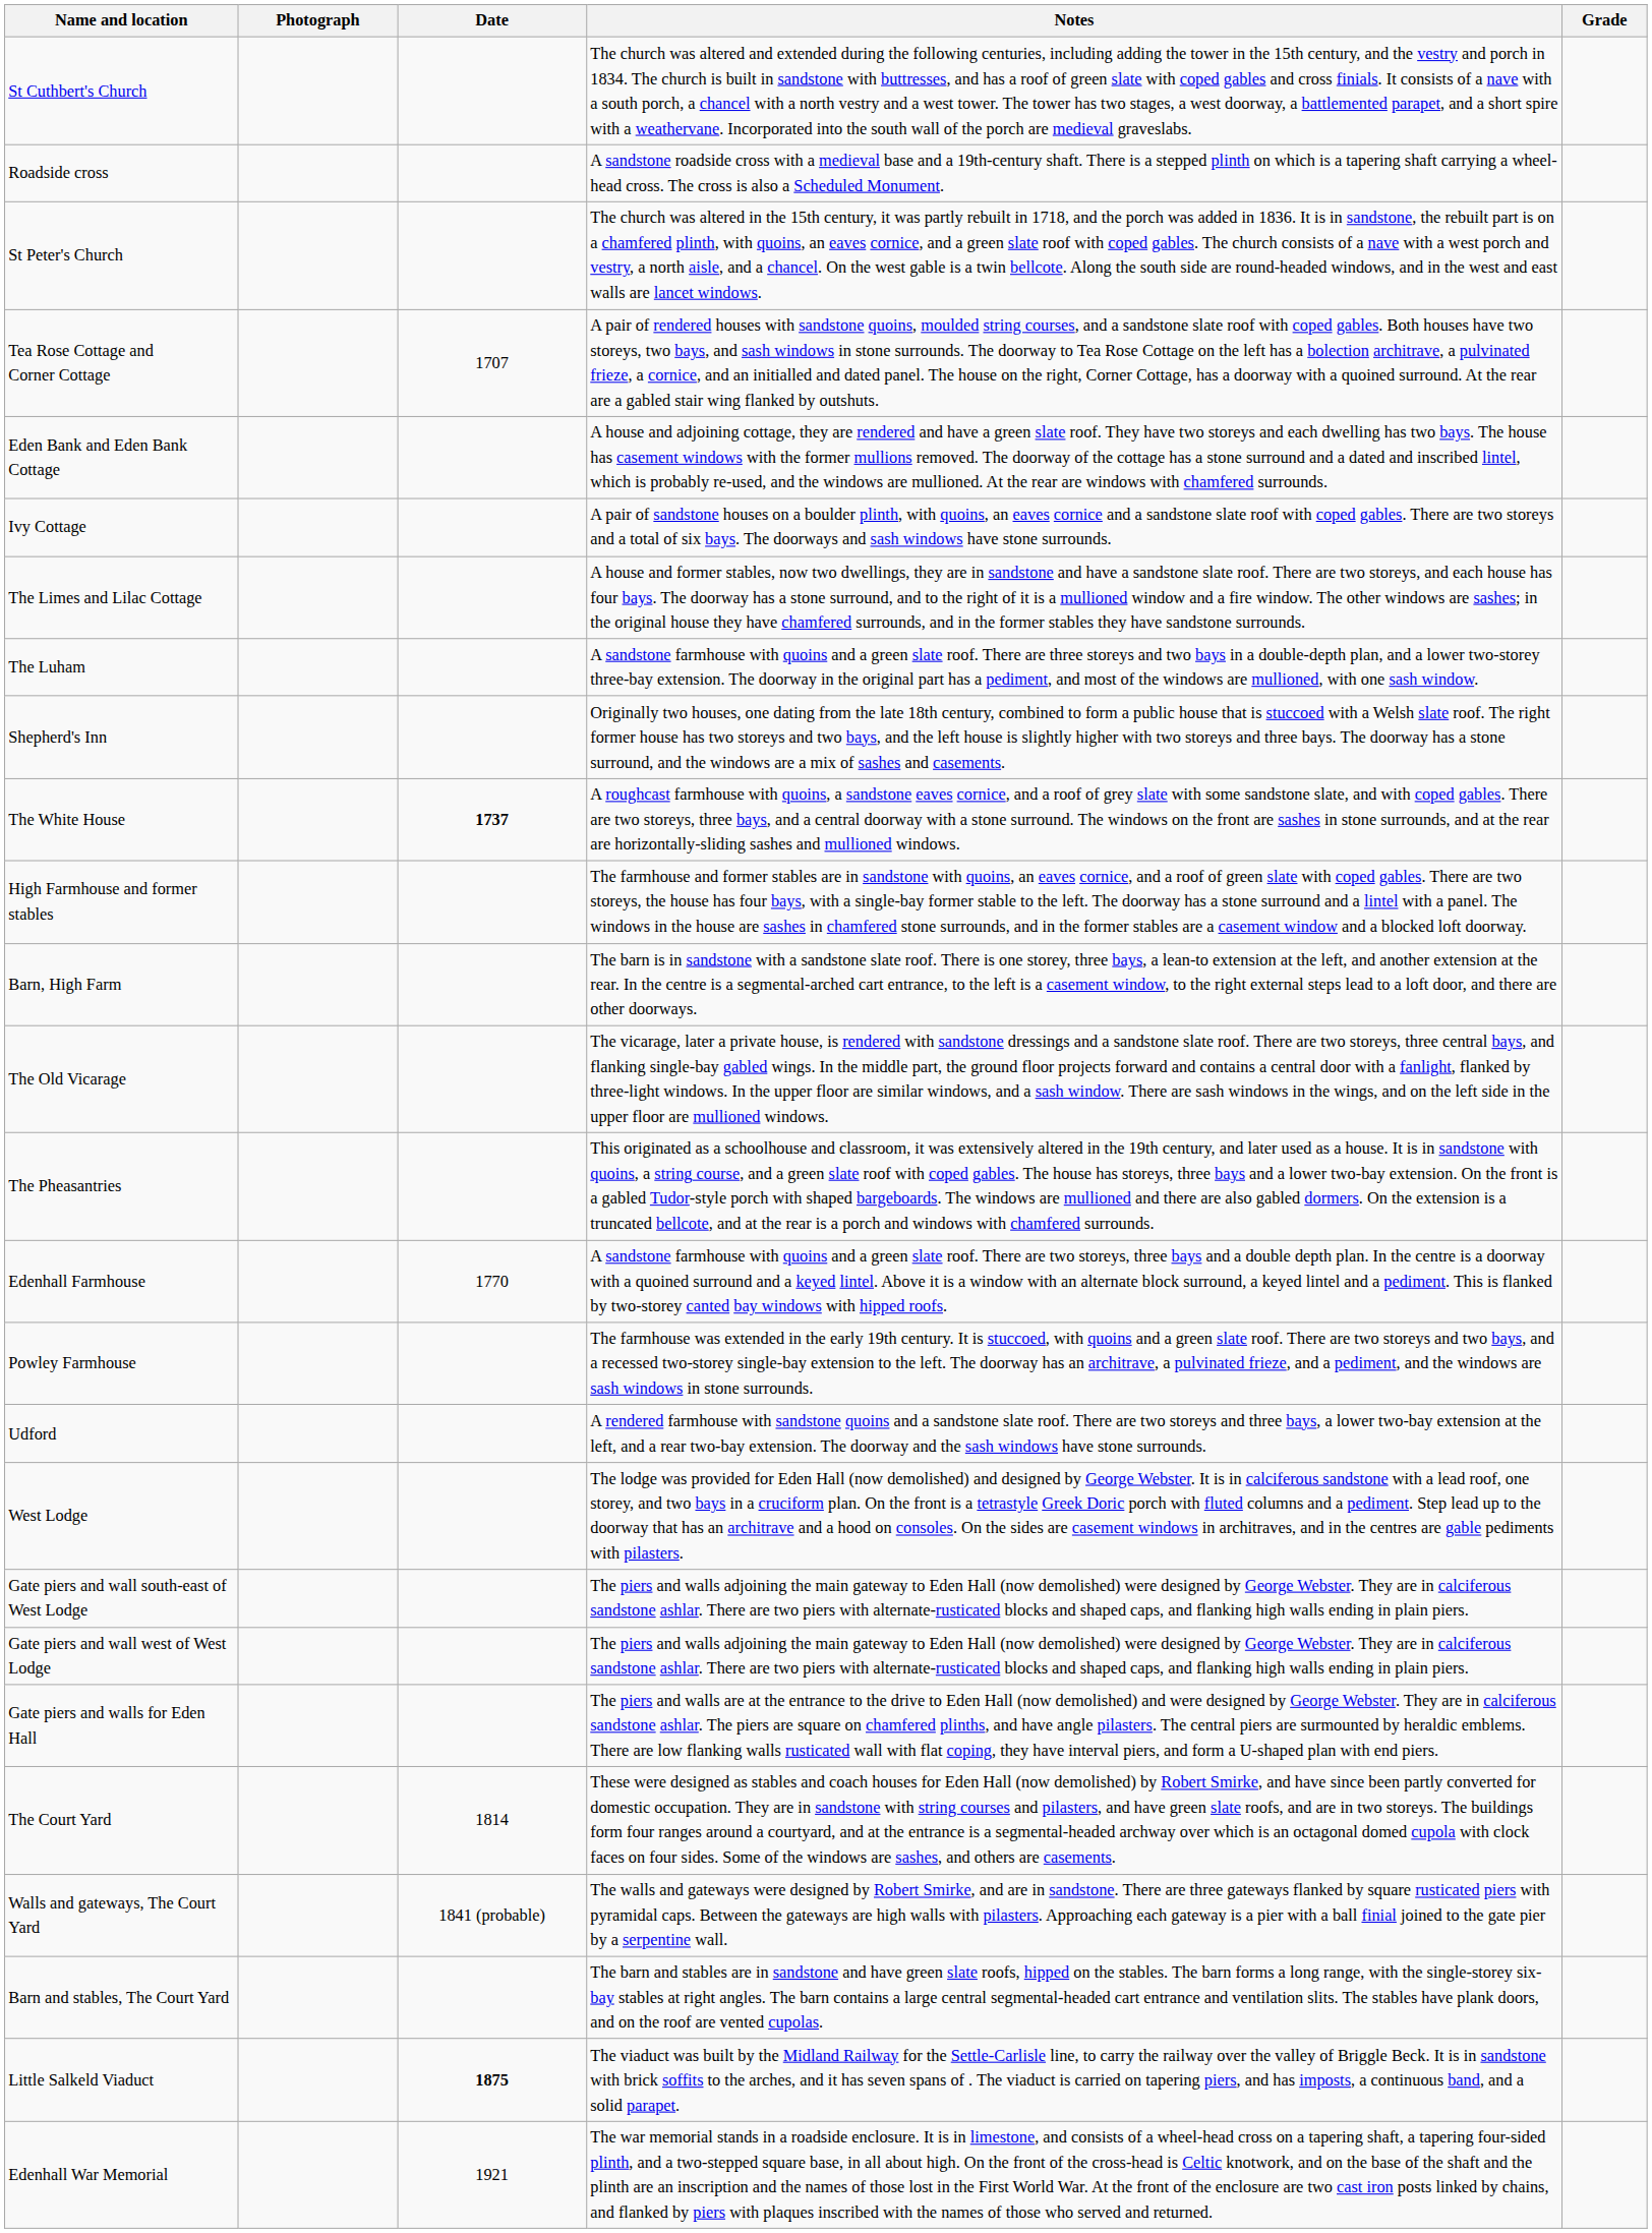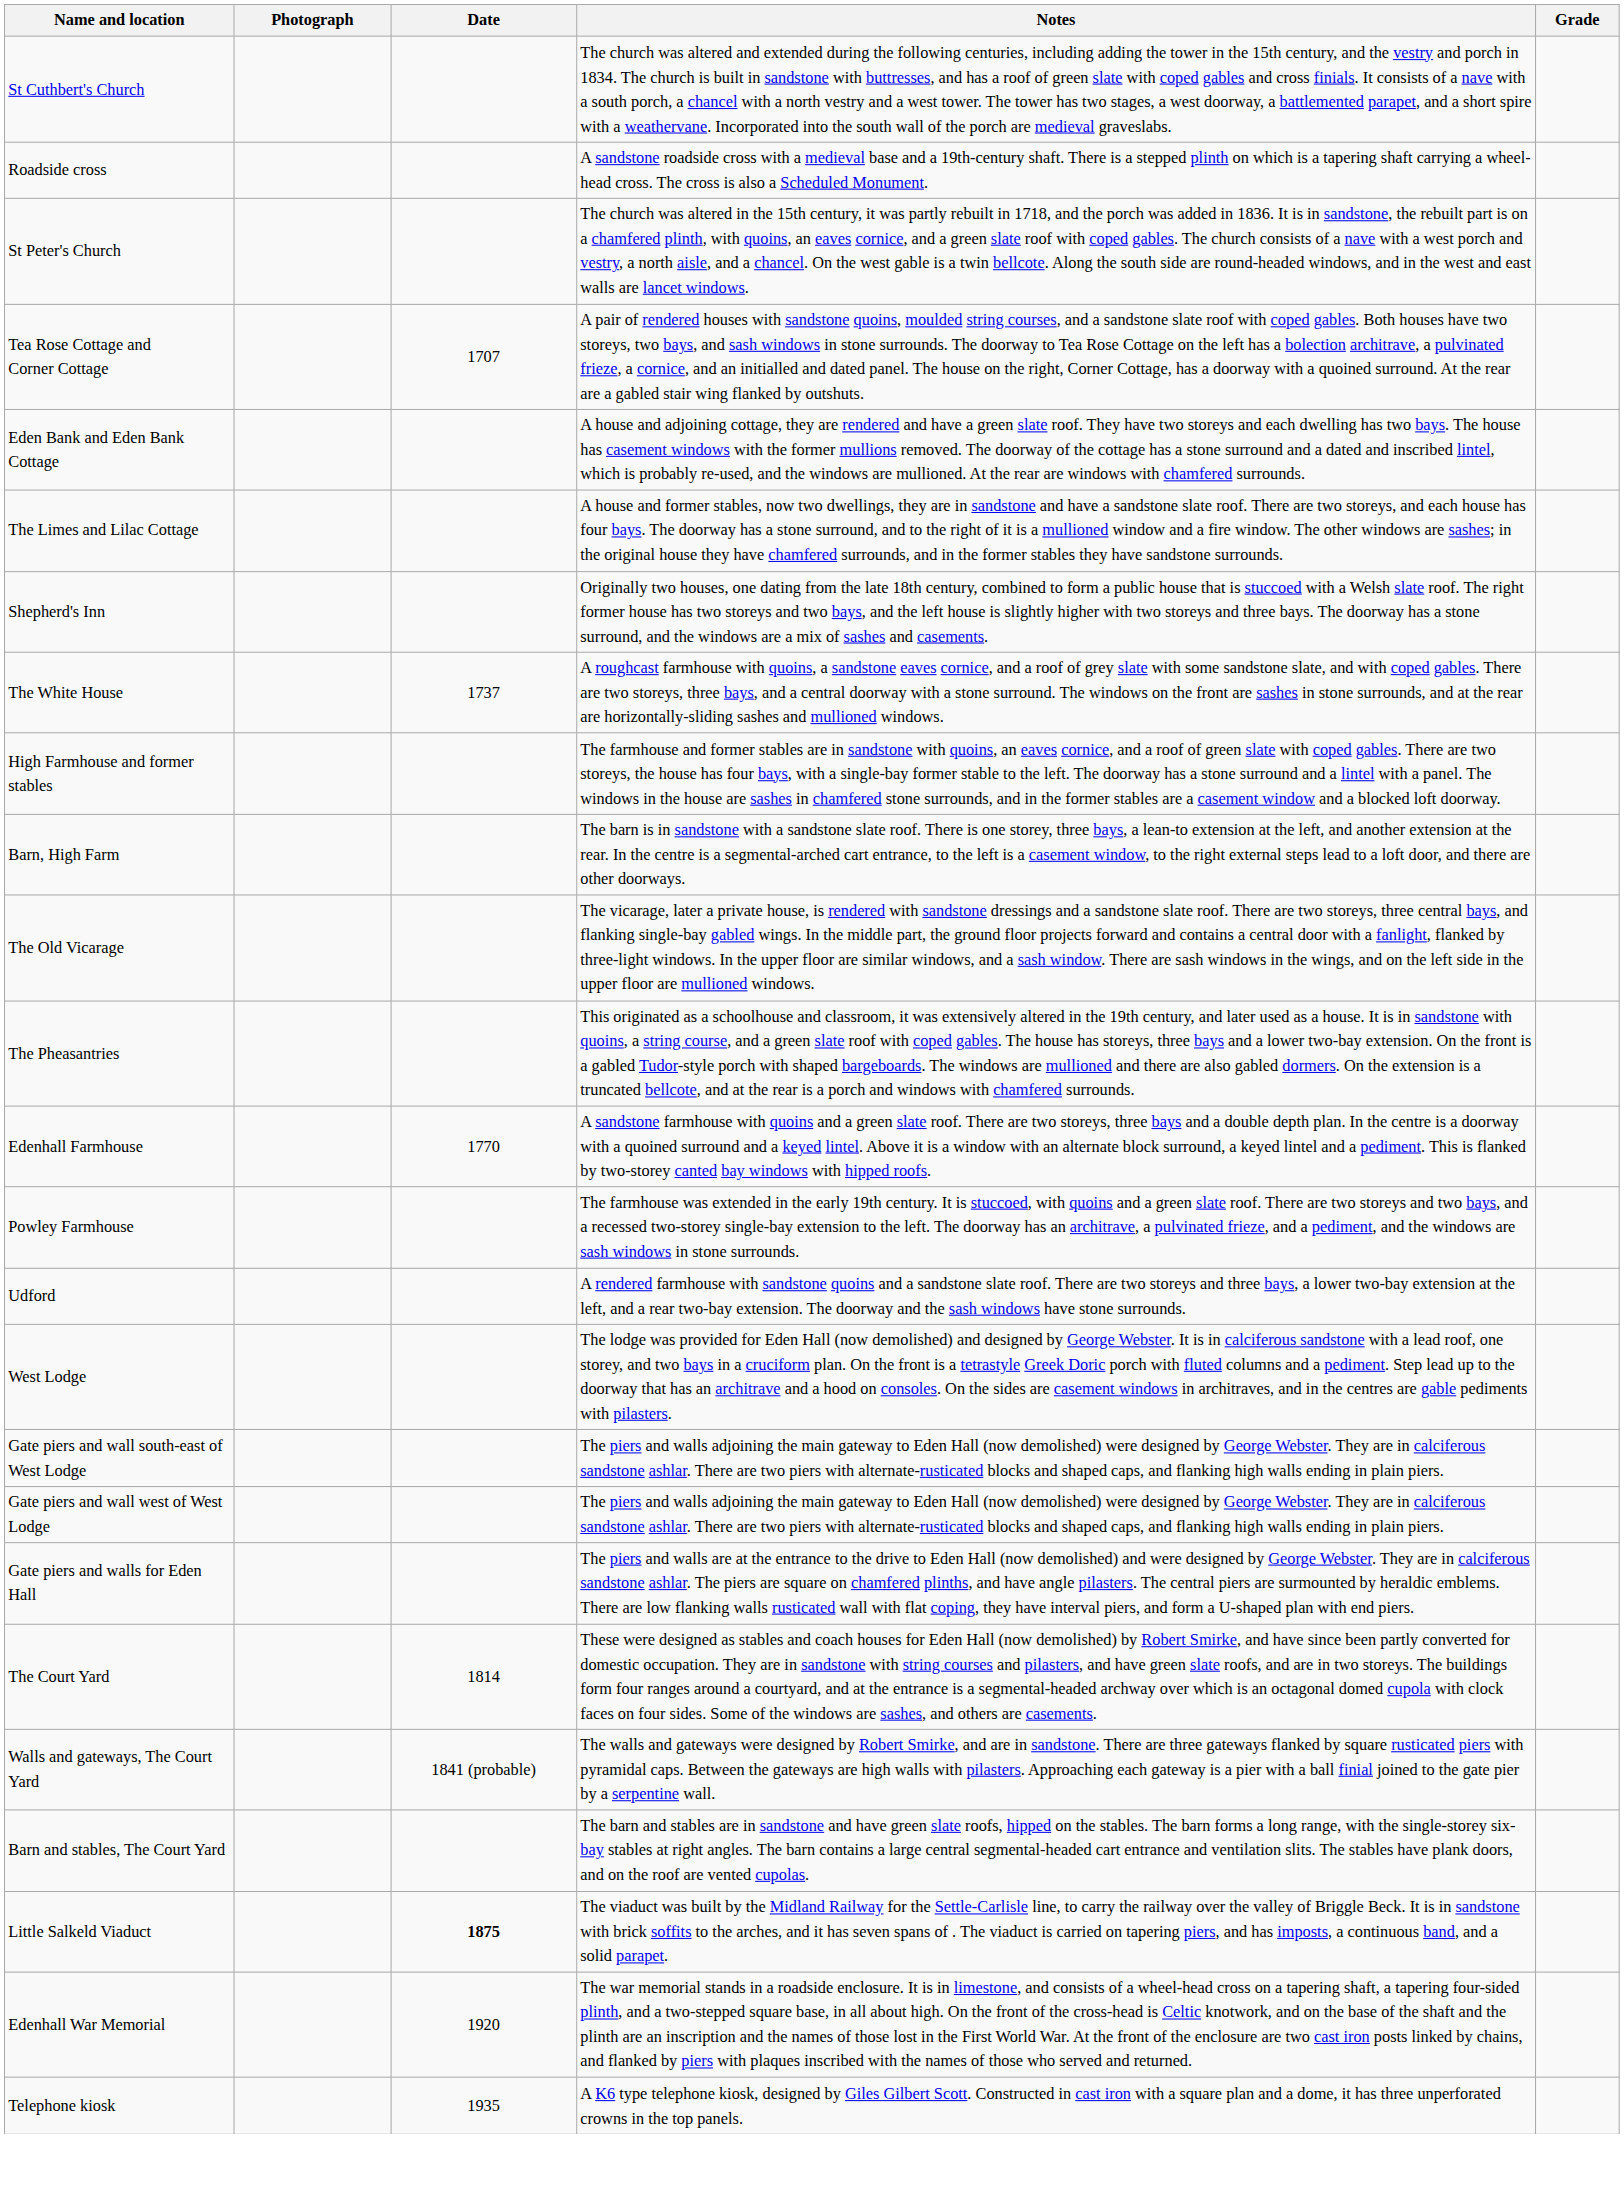- row: Ivy Cottage | A pair of sandstone houses on a boulder plinth, with quoins, an eaves cornice and a sandstone slate roof with coped gables. There are two storeys and a total of six bays. The doorways and sash windows have stone surrounds.
- row: The Luham | A sandstone farmhouse with quoins and a green slate roof. There are three storeys and two bays in a double-depth plan, and a lower two-storey three-bay extension. The doorway in the original part has a pediment, and most of the windows are mullioned, with one sash window.
The White House | Date: bold -> normal
Edenhall War Memorial | Date: 1921 -> 1920
+ row: Telephone kiosk | 1935 | A K6 type telephone kiosk, designed by Giles Gilbert Scott. Constructed in cast iron with a square plan and a dome, it has three unperforated crowns in the top panels.
